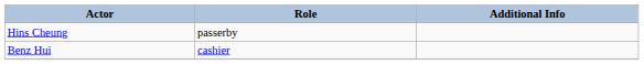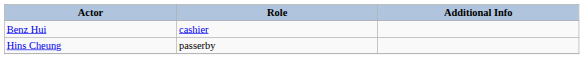rows swapped: Hins Cheung <-> Benz Hui
